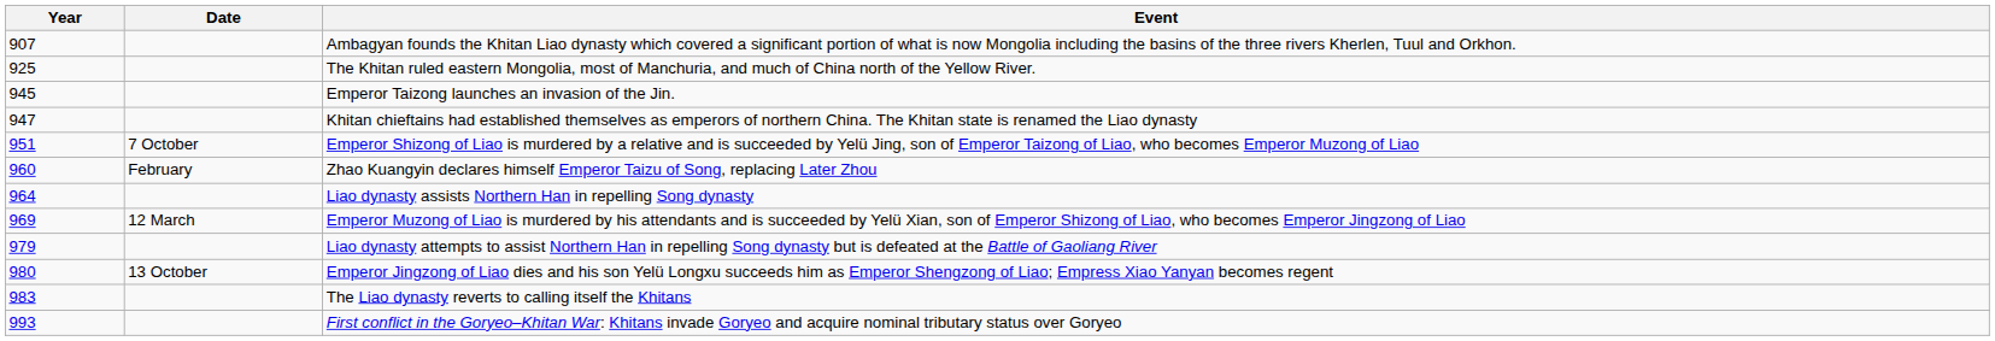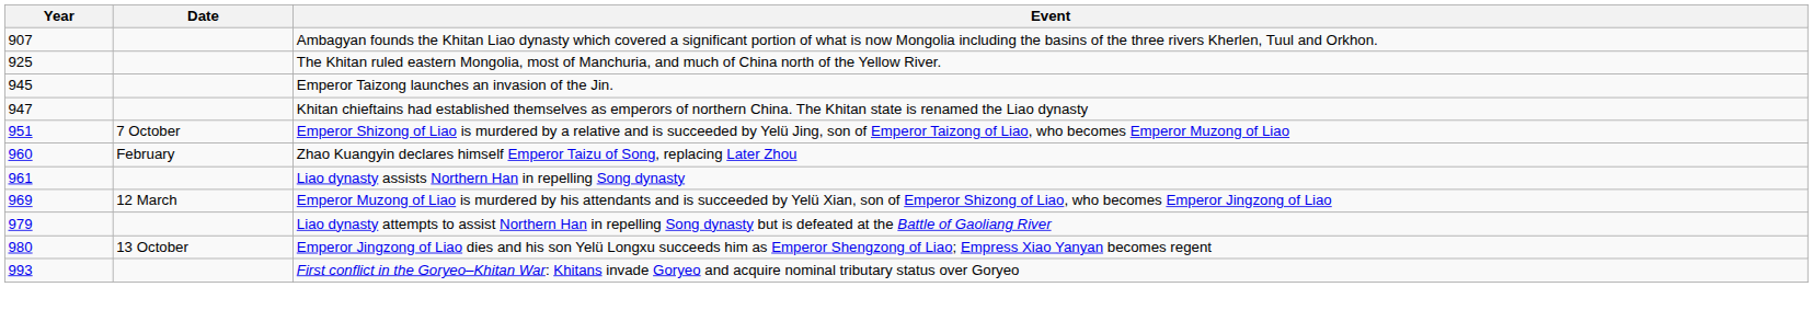Liao dynasty assists Northern Han in repelling Song dynasty | Year: 964 -> 961
- row: 983 | The Liao dynasty reverts to calling itself the Khitans
